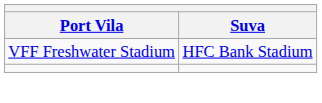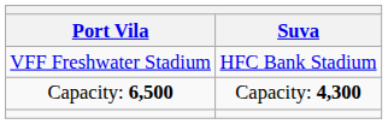+ row: Capacity: 6,500 | Capacity: 4,300
